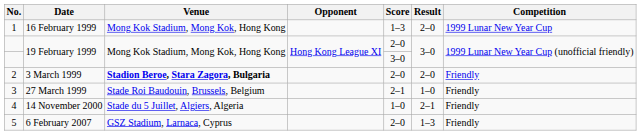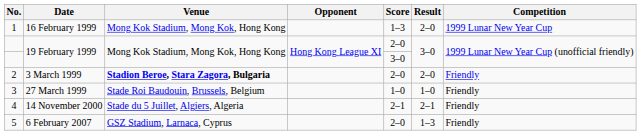3 | Score: 2–1 -> 1–0
4 | Score: 1–0 -> 2–1
